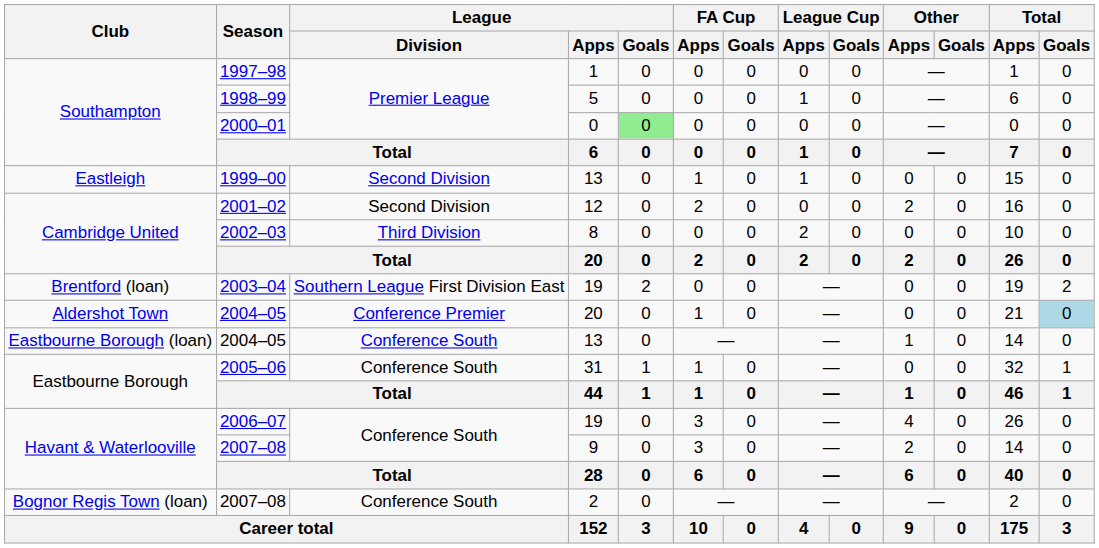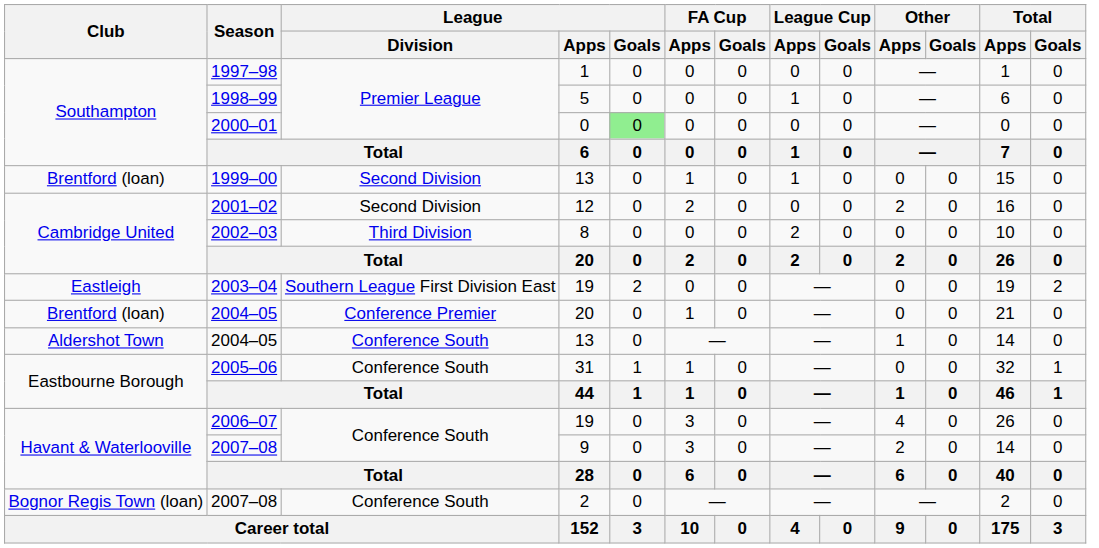1999–00 | Club: Eastleigh -> Brentford (loan)
2003–04 | Club: Brentford (loan) -> Eastleigh
2004–05 / 20 | Club: Aldershot Town -> Brentford (loan)
2004–05 / 20 | Total / Goals: lightblue background -> no background
2004–05 / 13 | Club: Eastbourne Borough (loan) -> Aldershot Town
